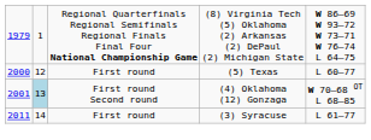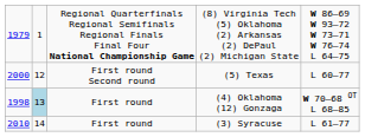(5) Texas | column 3: First round -> First round Second round
(4) Oklahoma (12) Gonzaga | column 1: 2001 -> 1998
(4) Oklahoma (12) Gonzaga | column 3: First round Second round -> First round
(3) Syracuse | column 1: 2011 -> 2010
